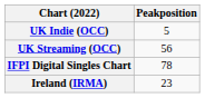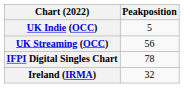Ireland (IRMA) | Peakposition: 23 -> 32
